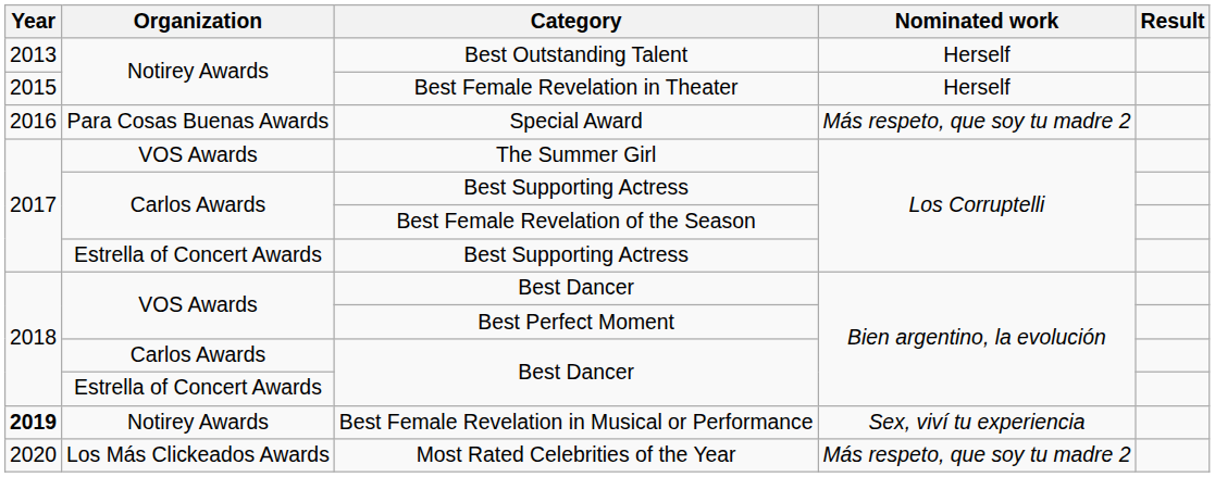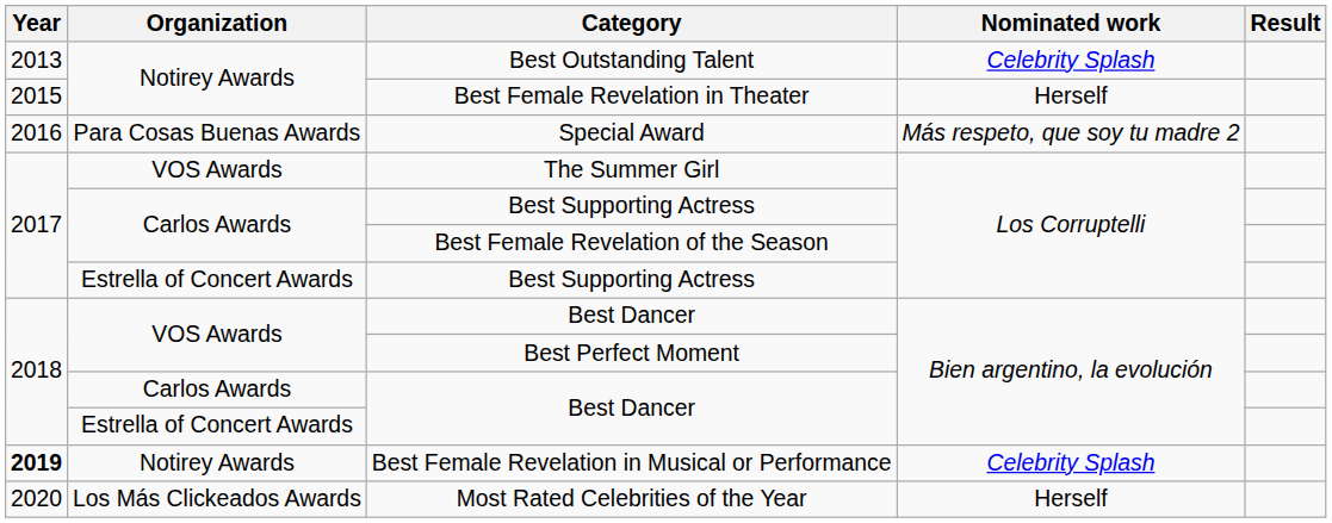Best Outstanding Talent | Nominated work: Herself -> Celebrity Splash
Best Female Revelation in Musical or Performance | Nominated work: Sex, viví tu experiencia -> Celebrity Splash
Most Rated Celebrities of the Year | Nominated work: Más respeto, que soy tu madre 2 -> Herself
